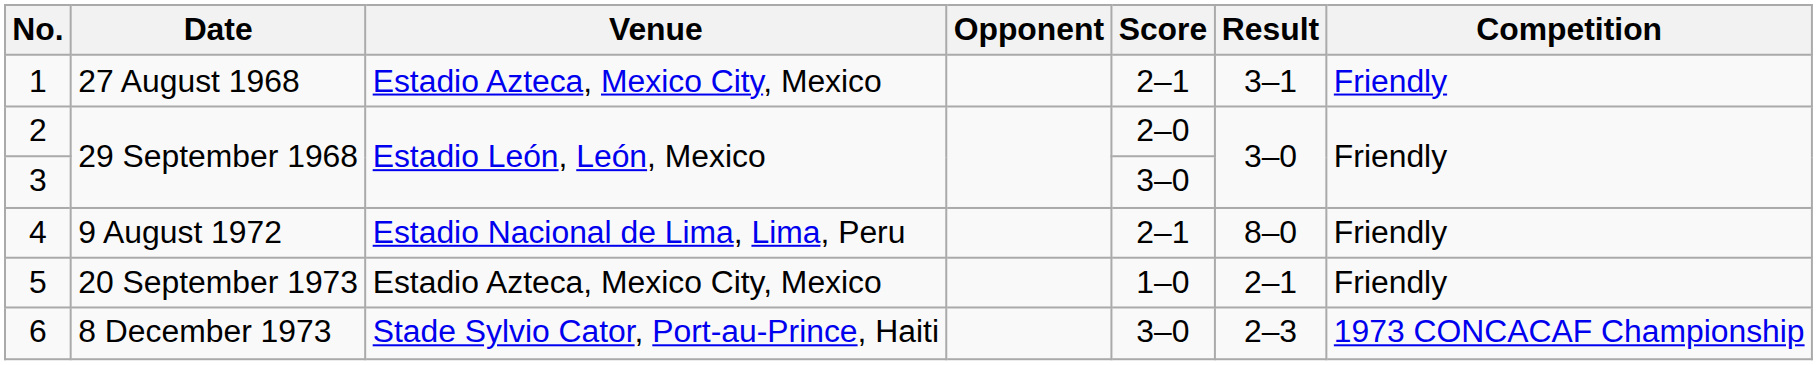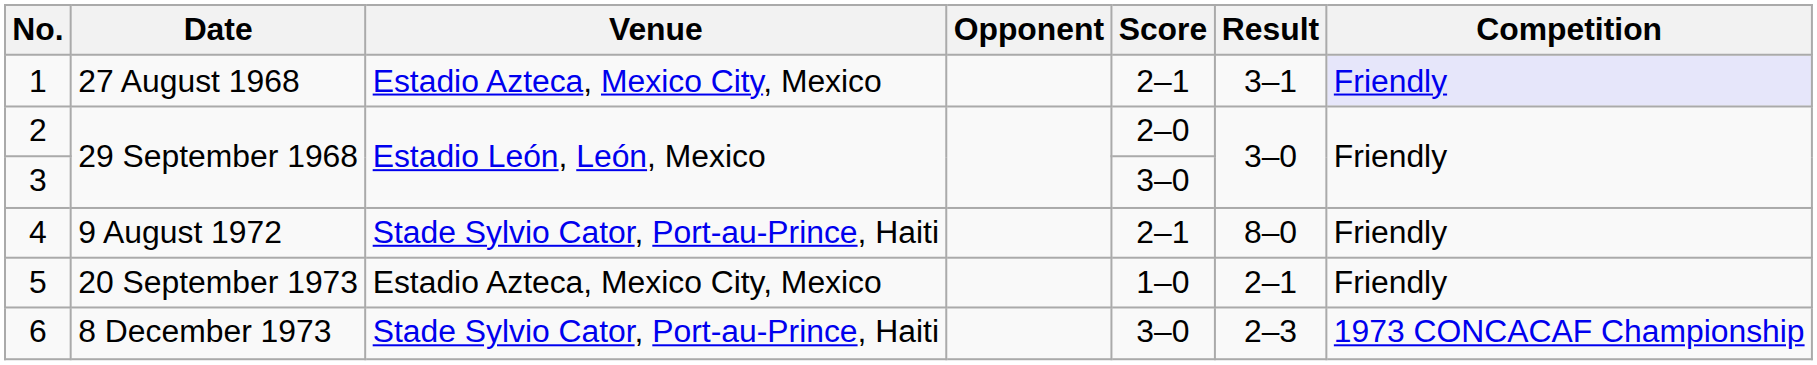1 | Competition: no background -> lavender background
4 | Venue: Estadio Nacional de Lima, Lima, Peru -> Stade Sylvio Cator, Port-au-Prince, Haiti
